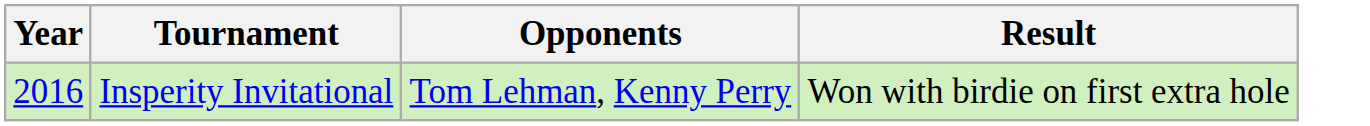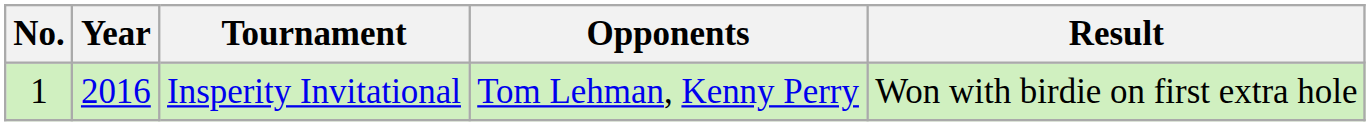+ column: No. | 1
